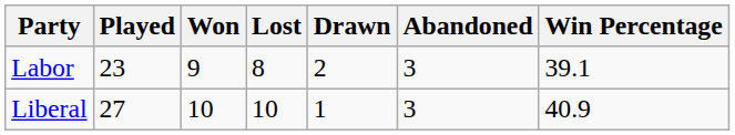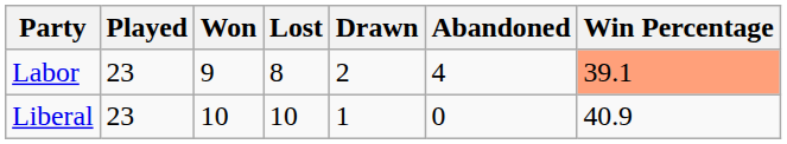Labor | Abandoned: 3 -> 4
Labor | Win Percentage: no background -> lightsalmon background
Liberal | Played: 27 -> 23
Liberal | Abandoned: 3 -> 0
